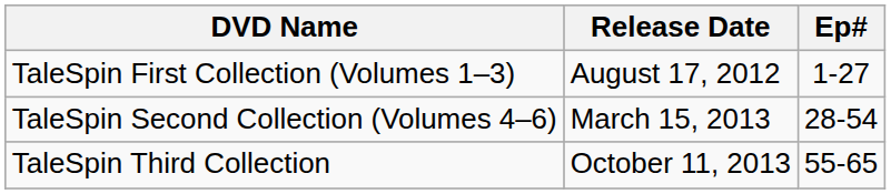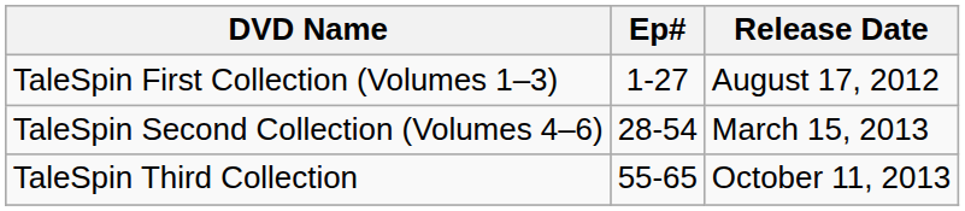columns swapped: Ep# <-> Release Date
